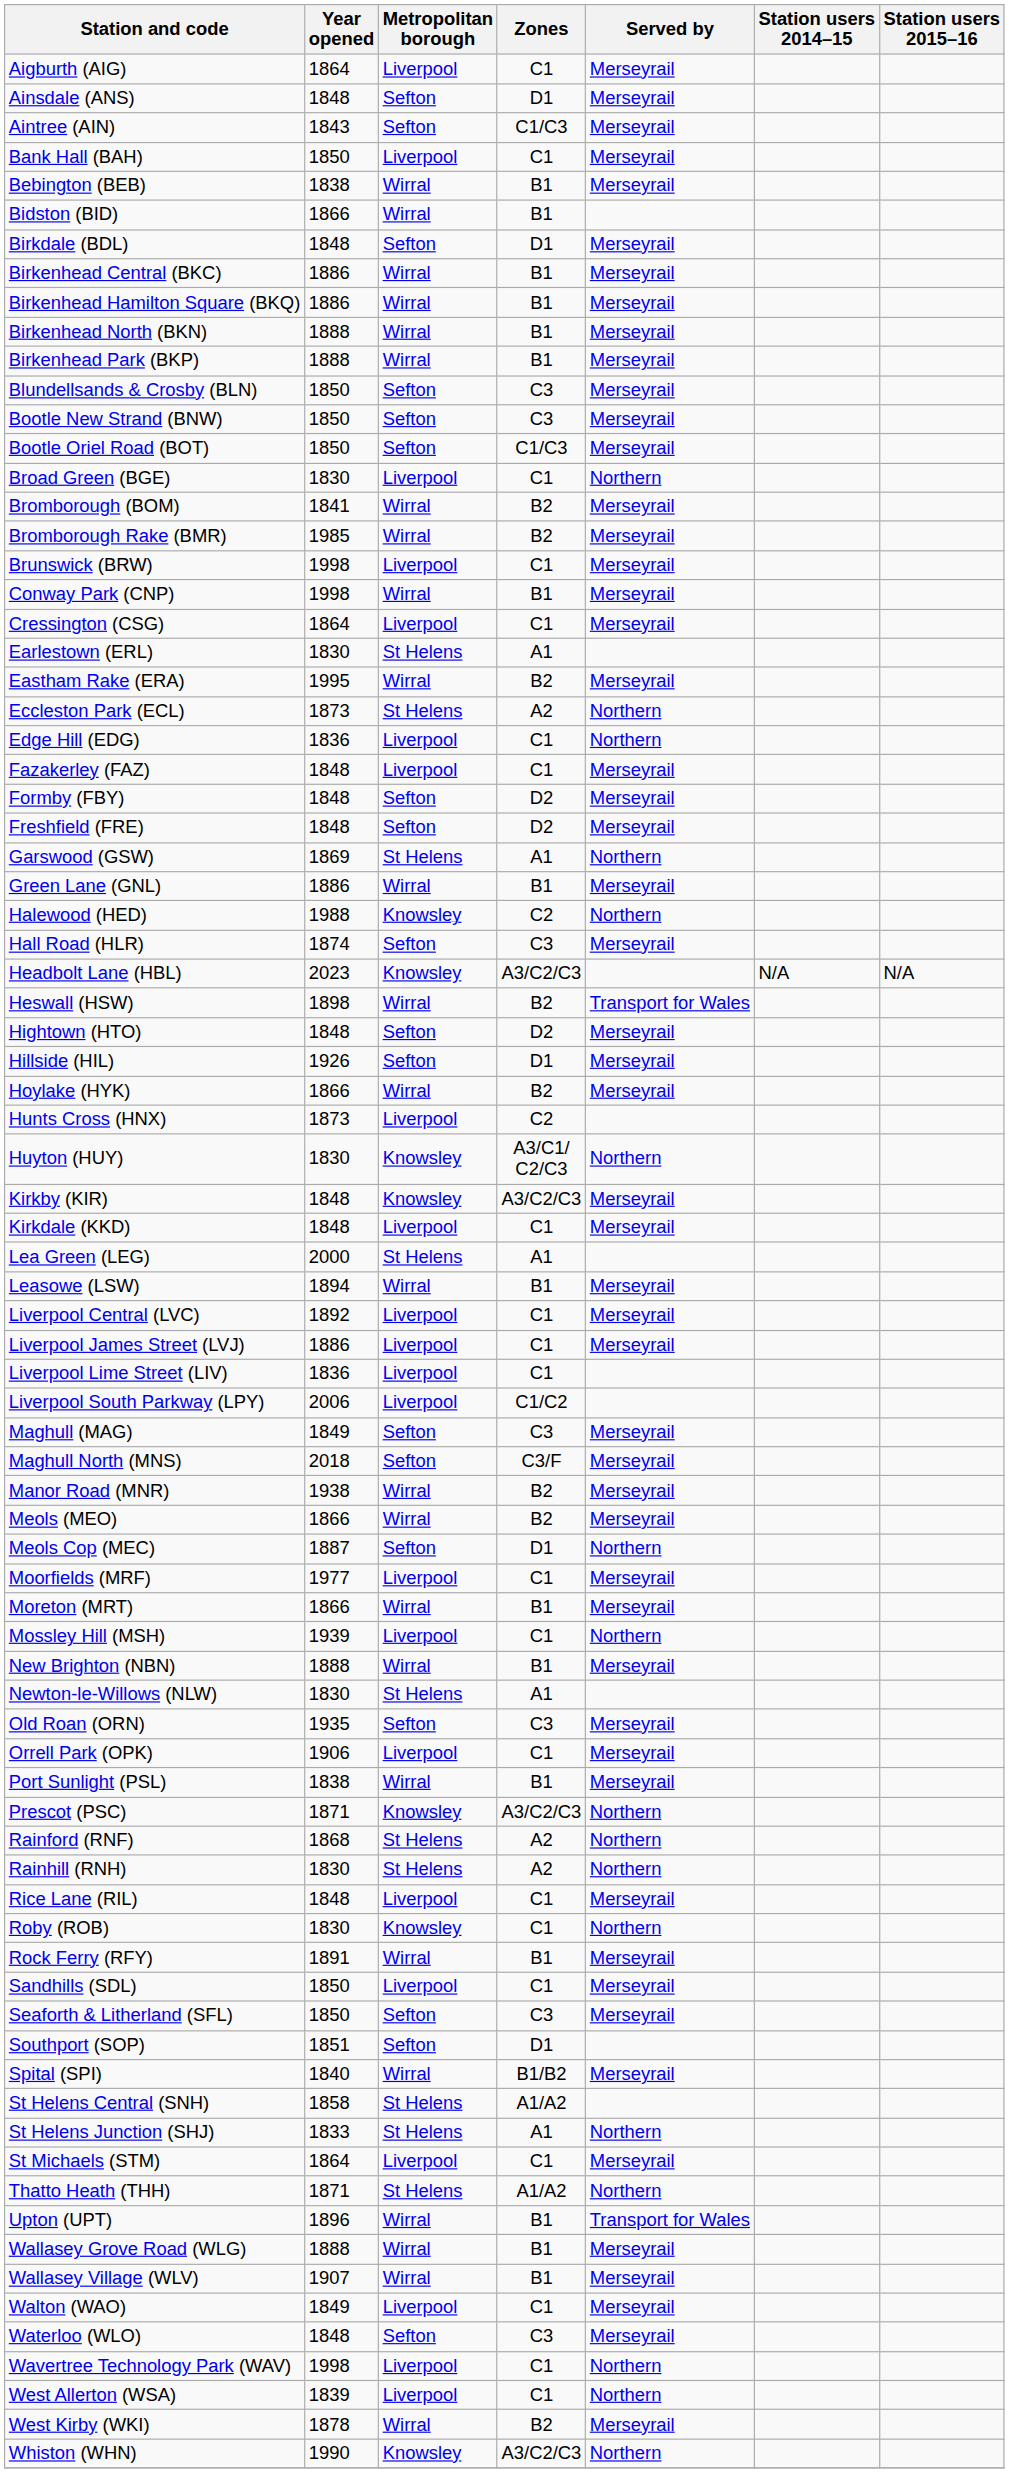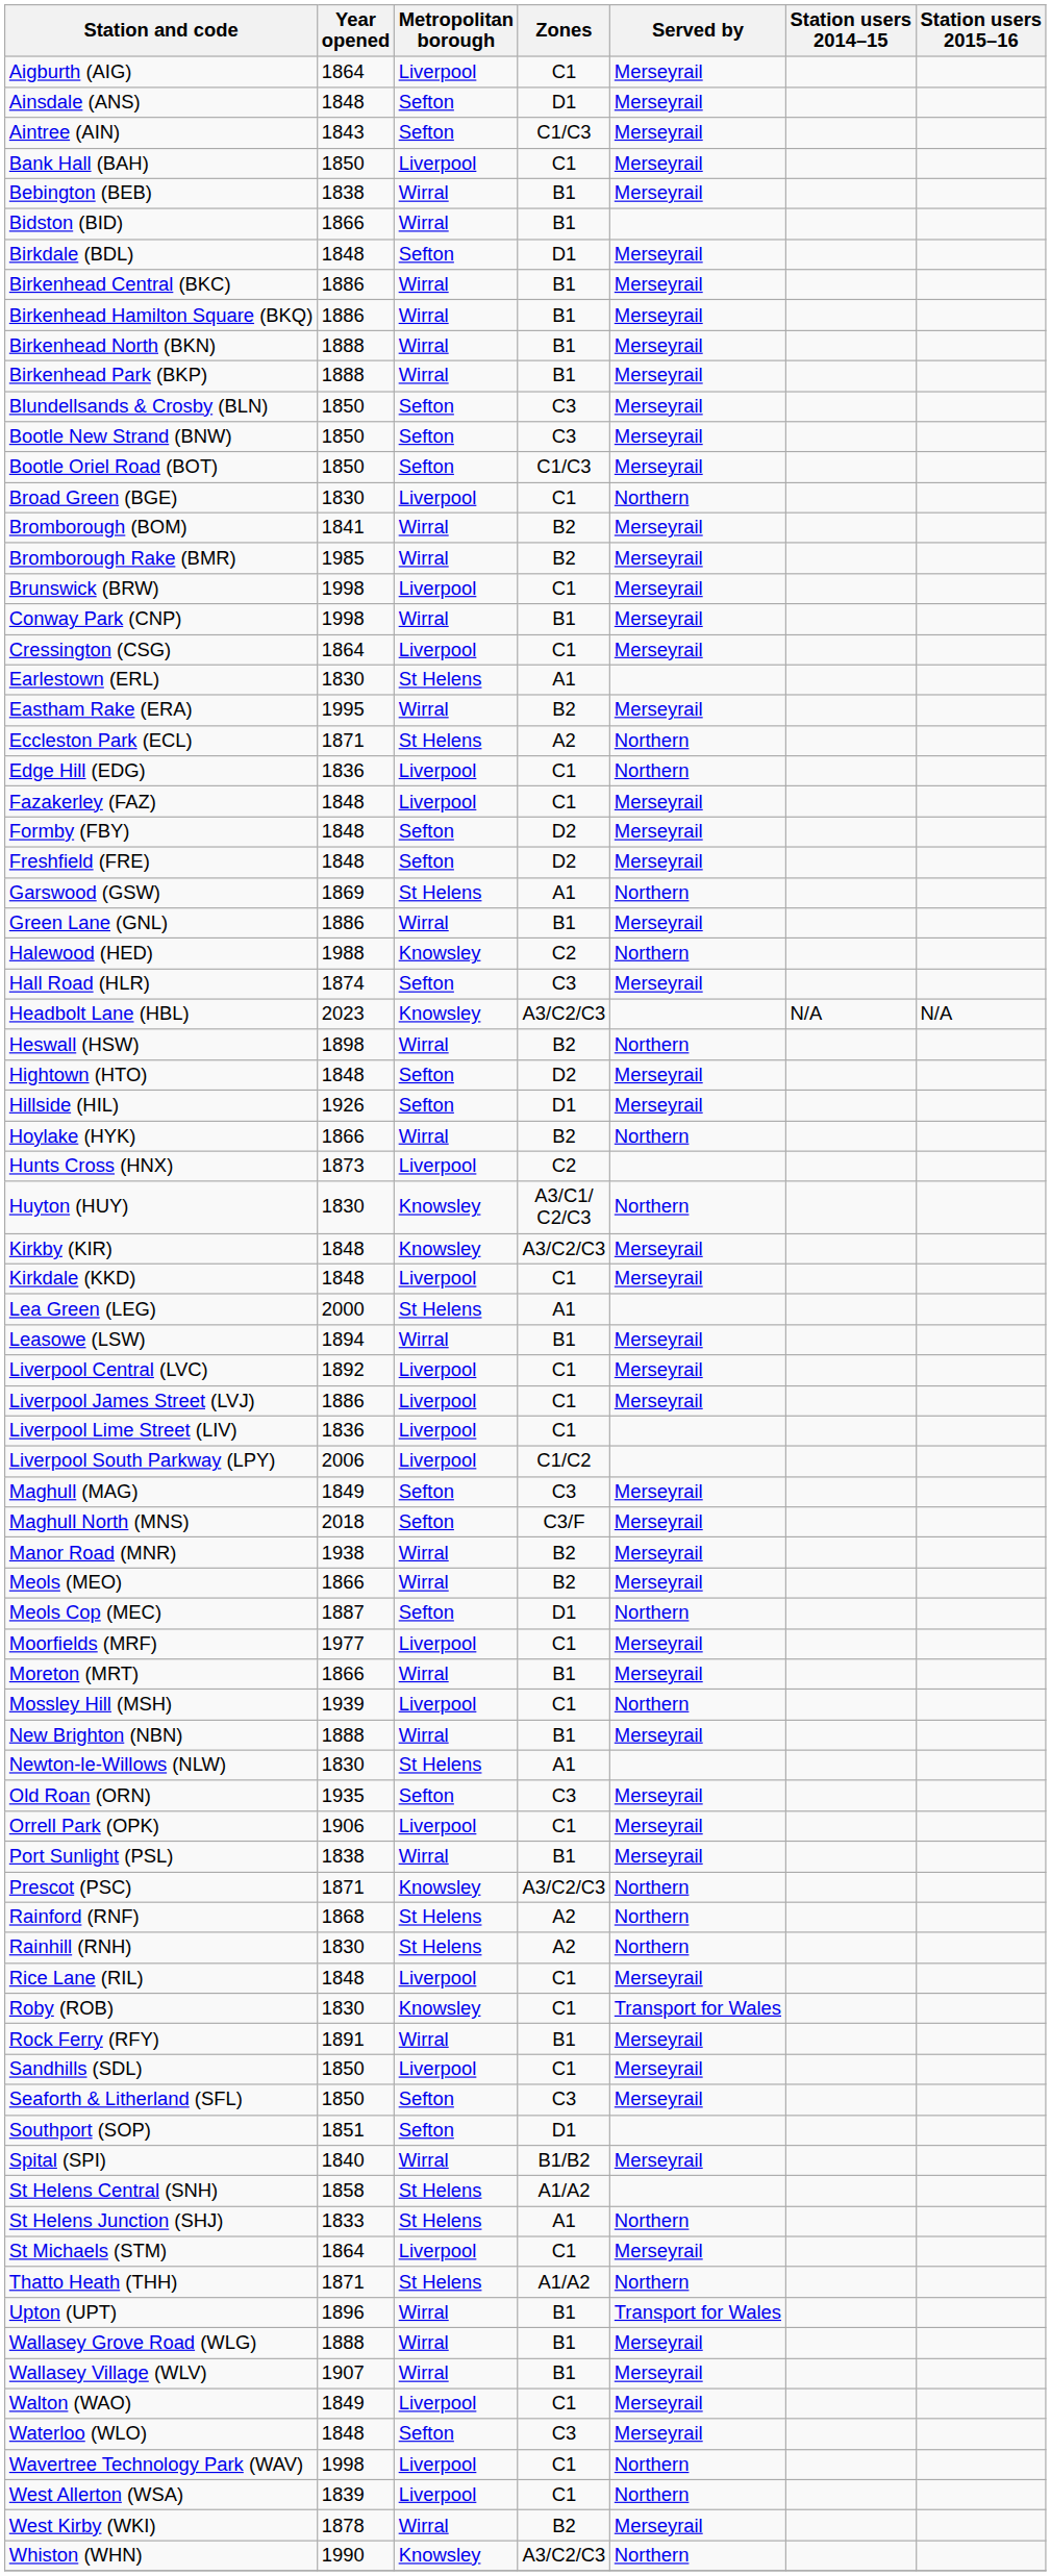Eccleston Park (ECL) | Year opened: 1873 -> 1871
Heswall (HSW) | Served by: Transport for Wales -> Northern
Hoylake (HYK) | Served by: Merseyrail -> Northern
Roby (ROB) | Served by: Northern -> Transport for Wales
